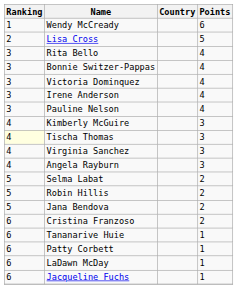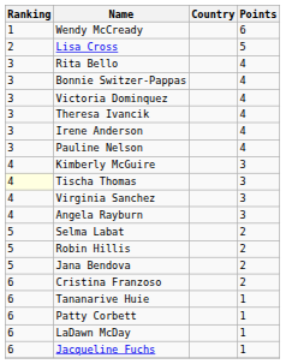+ row: 3 | Theresa Ivancik | 4
